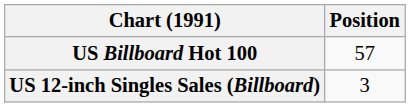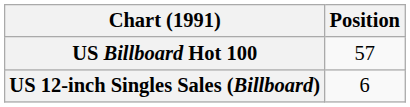US 12-inch Singles Sales (Billboard) | Position: 3 -> 6
